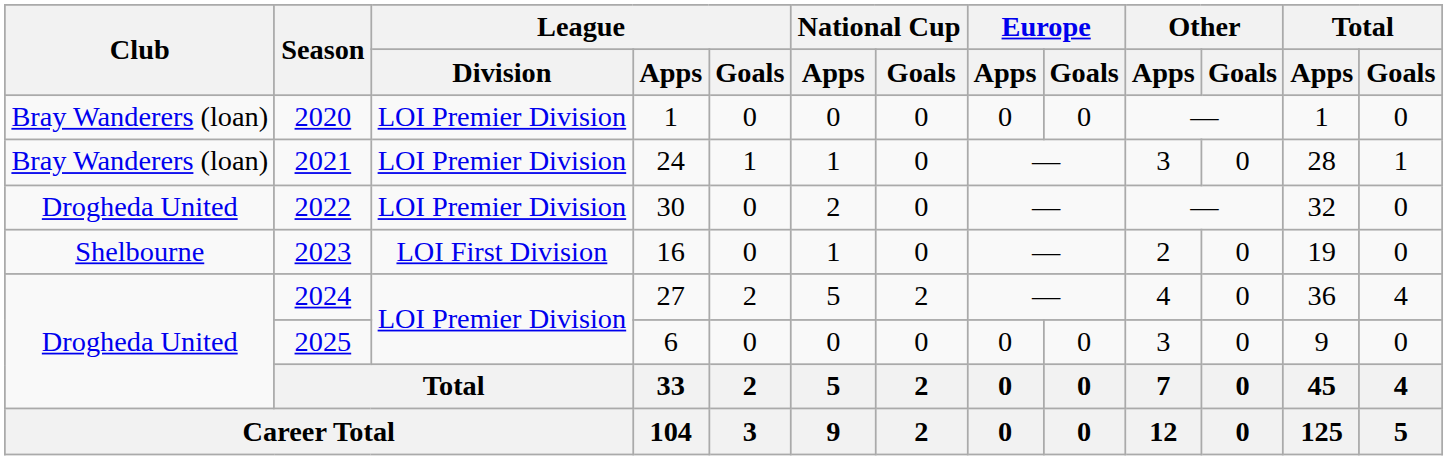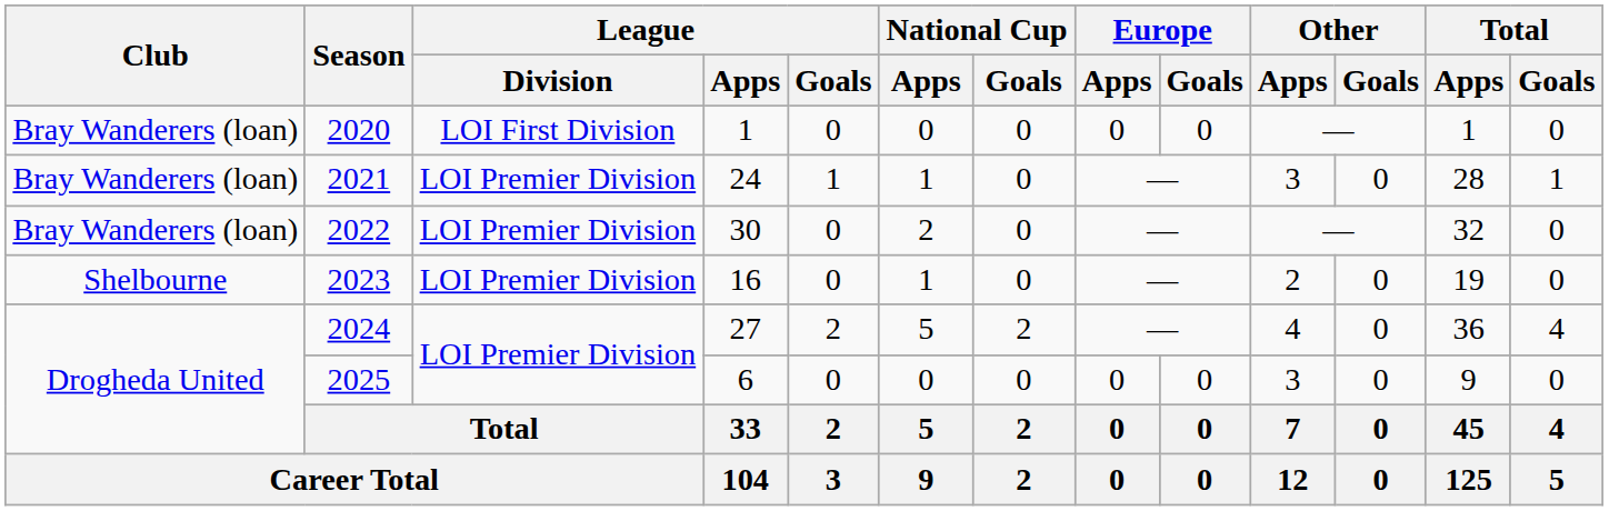2020 | League / Division: LOI Premier Division -> LOI First Division
2022 | Club: Drogheda United -> Bray Wanderers (loan)
2023 | League / Division: LOI First Division -> LOI Premier Division
